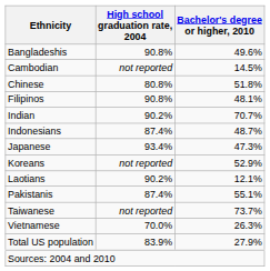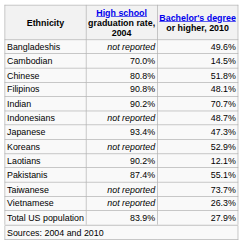Bangladeshis | High school graduation rate, 2004: 90.8% -> not reported
Cambodian | High school graduation rate, 2004: not reported -> 70.0%
Indonesians | High school graduation rate, 2004: 87.4% -> not reported
Vietnamese | High school graduation rate, 2004: 70.0% -> not reported
